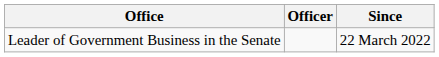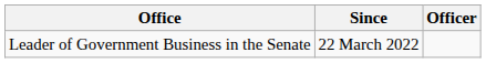columns swapped: Officer <-> Since
